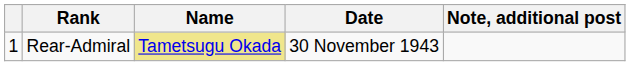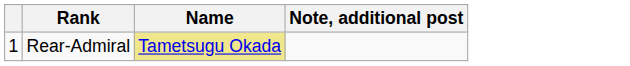- column: Date | 30 November 1943
